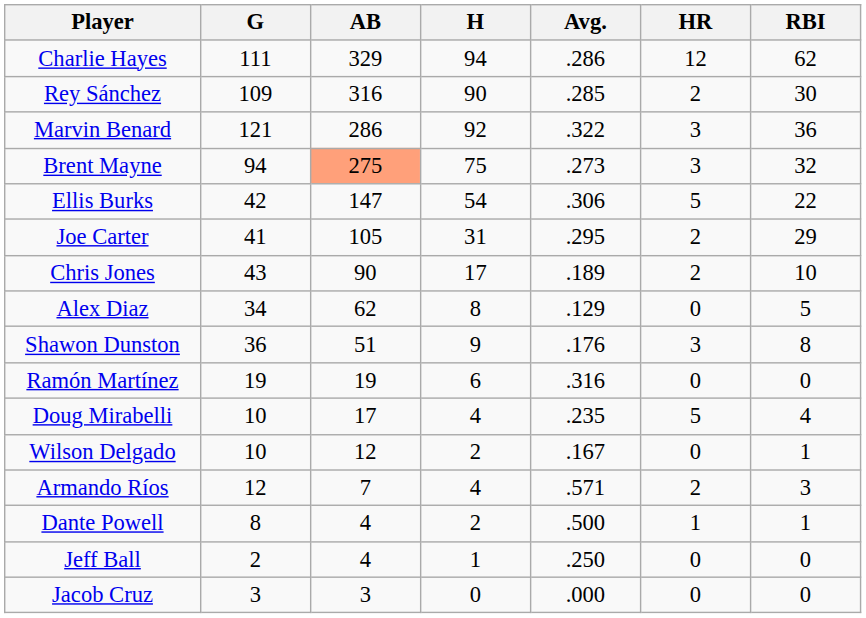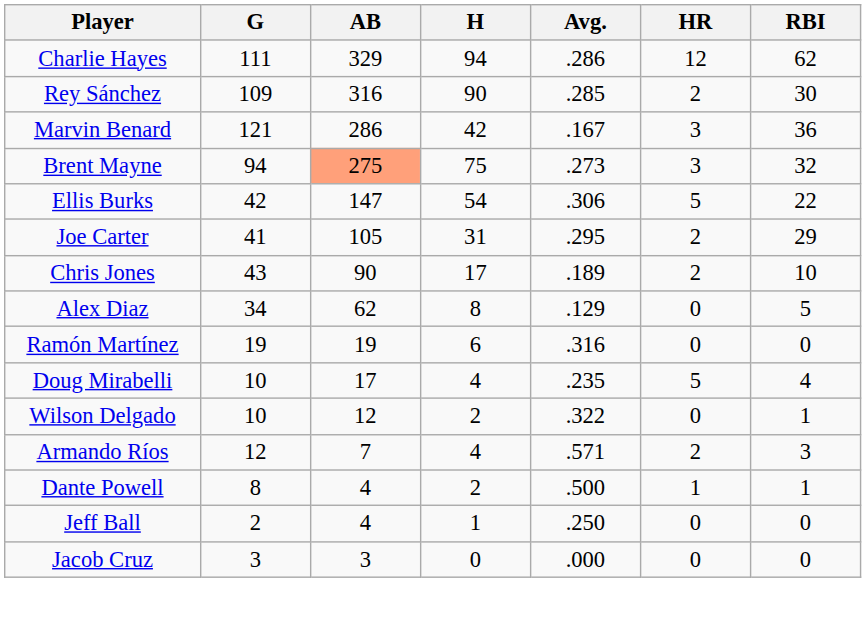Marvin Benard | H: 92 -> 42
Marvin Benard | Avg.: .322 -> .167
- row: Shawon Dunston | 36 | 51 | 9 | .176 | 3 | 8
Wilson Delgado | Avg.: .167 -> .322
